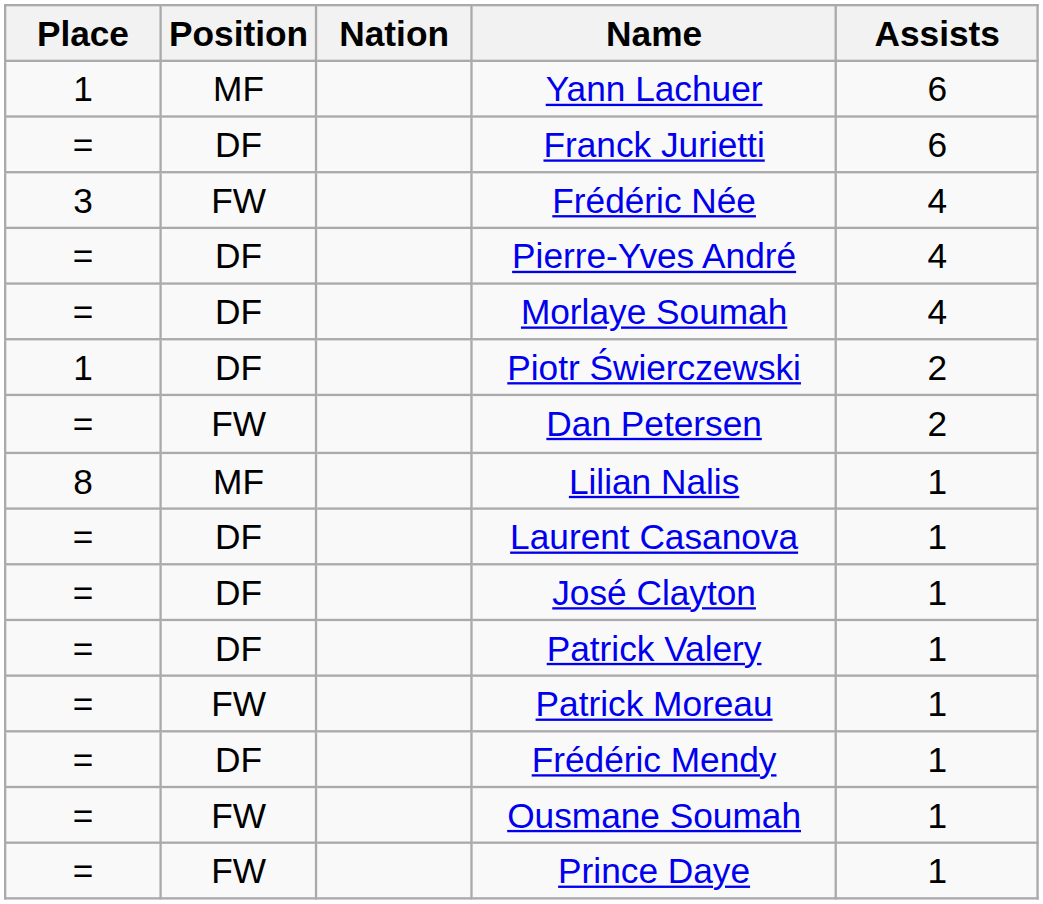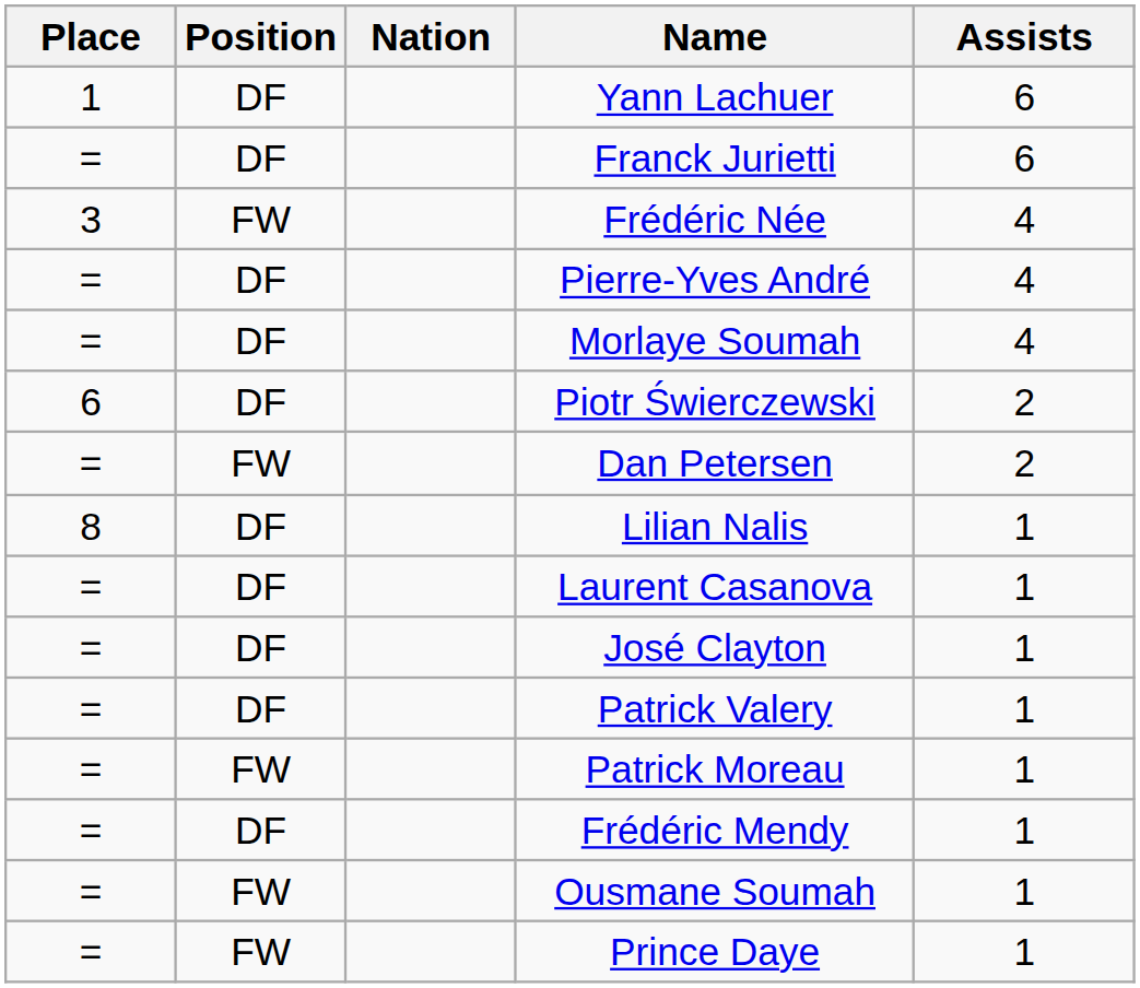Yann Lachuer | Position: MF -> DF
Piotr Świerczewski | Place: 1 -> 6
Lilian Nalis | Position: MF -> DF
